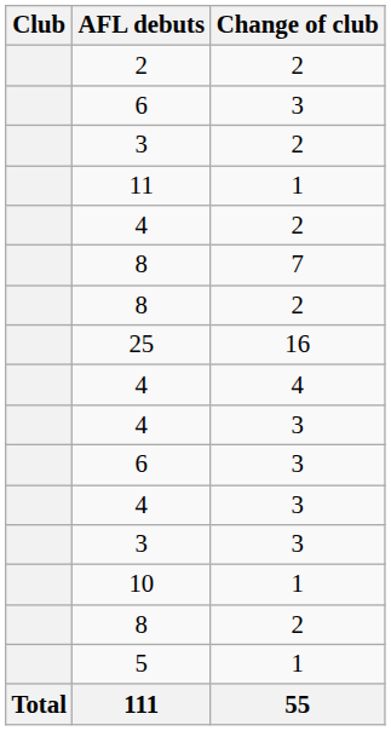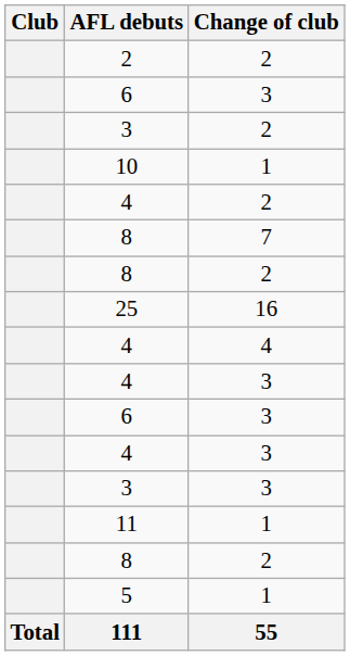rows swapped: 10 <-> 11
